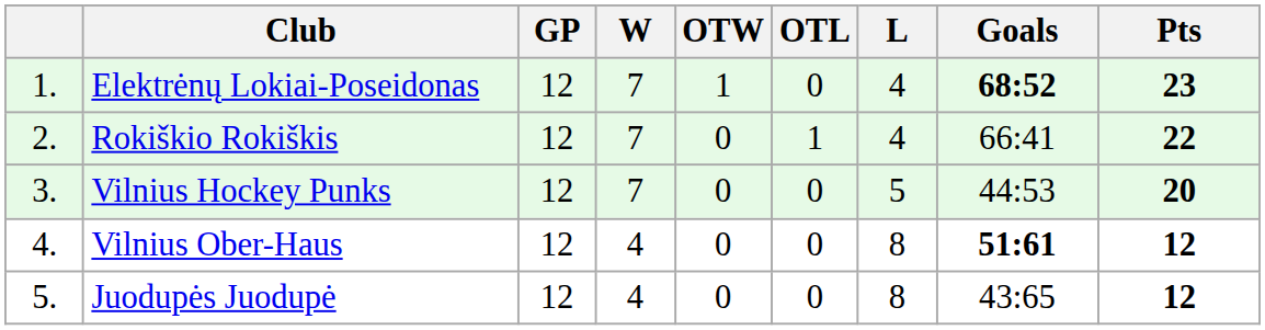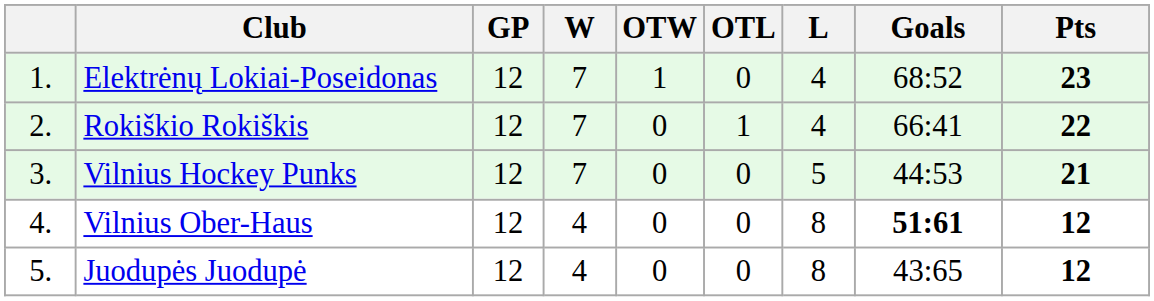Elektrėnų Lokiai-Poseidonas | Goals: bold -> normal
Vilnius Hockey Punks | Pts: 20 -> 21
